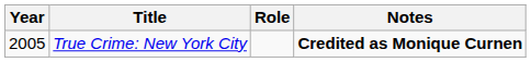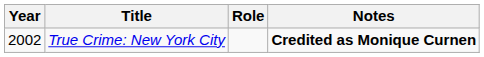True Crime: New York City | Year: 2005 -> 2002
